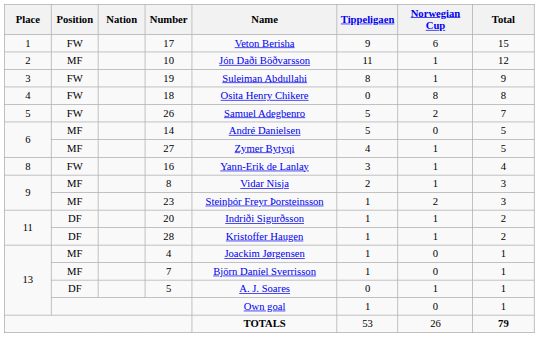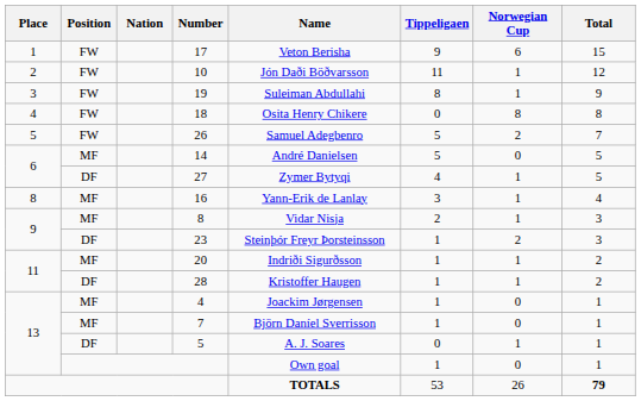10 | Position: MF -> FW
27 | Position: MF -> DF
16 | Position: FW -> MF
23 | Position: MF -> DF
20 | Position: DF -> MF
